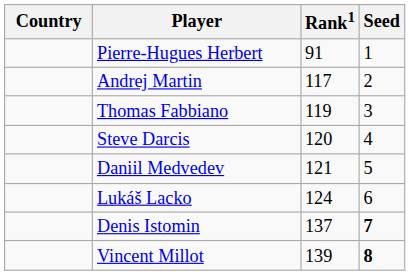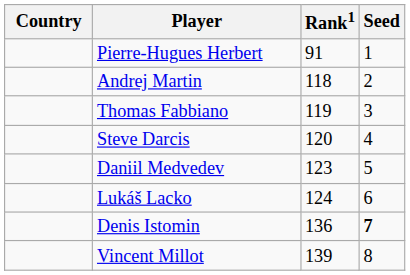Andrej Martin | Rank1: 117 -> 118
Daniil Medvedev | Rank1: 121 -> 123
Denis Istomin | Rank1: 137 -> 136
Vincent Millot | Seed: bold -> normal
